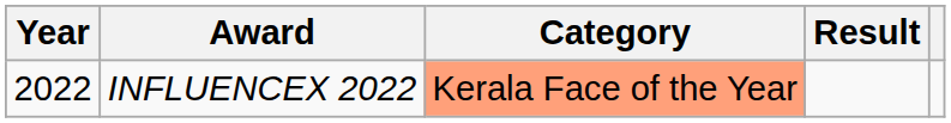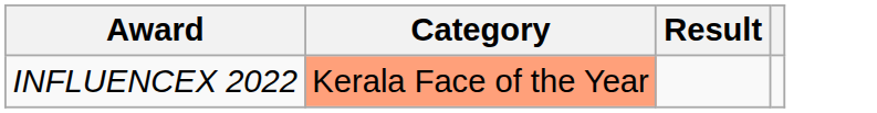- column: Year | 2022
